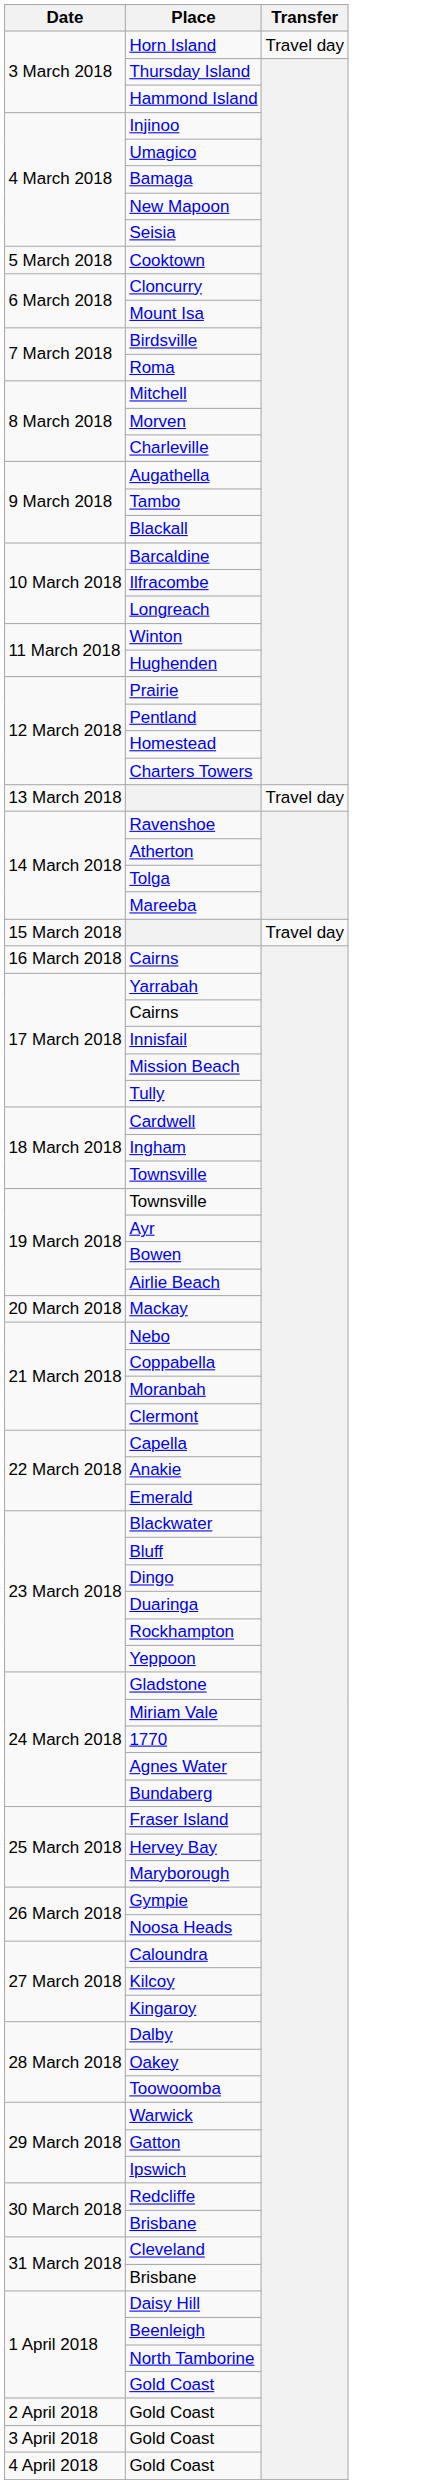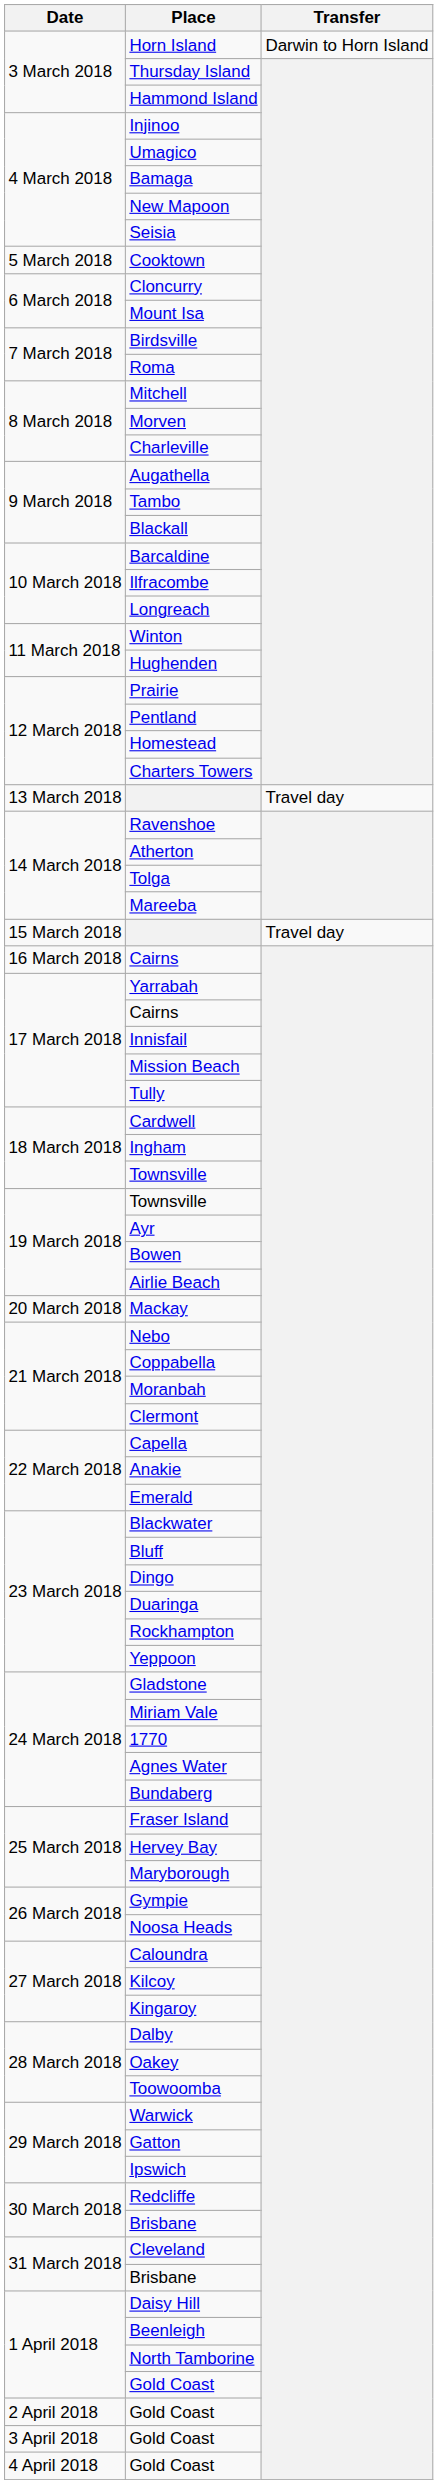Horn Island | Transfer: Travel day -> Darwin to Horn Island
